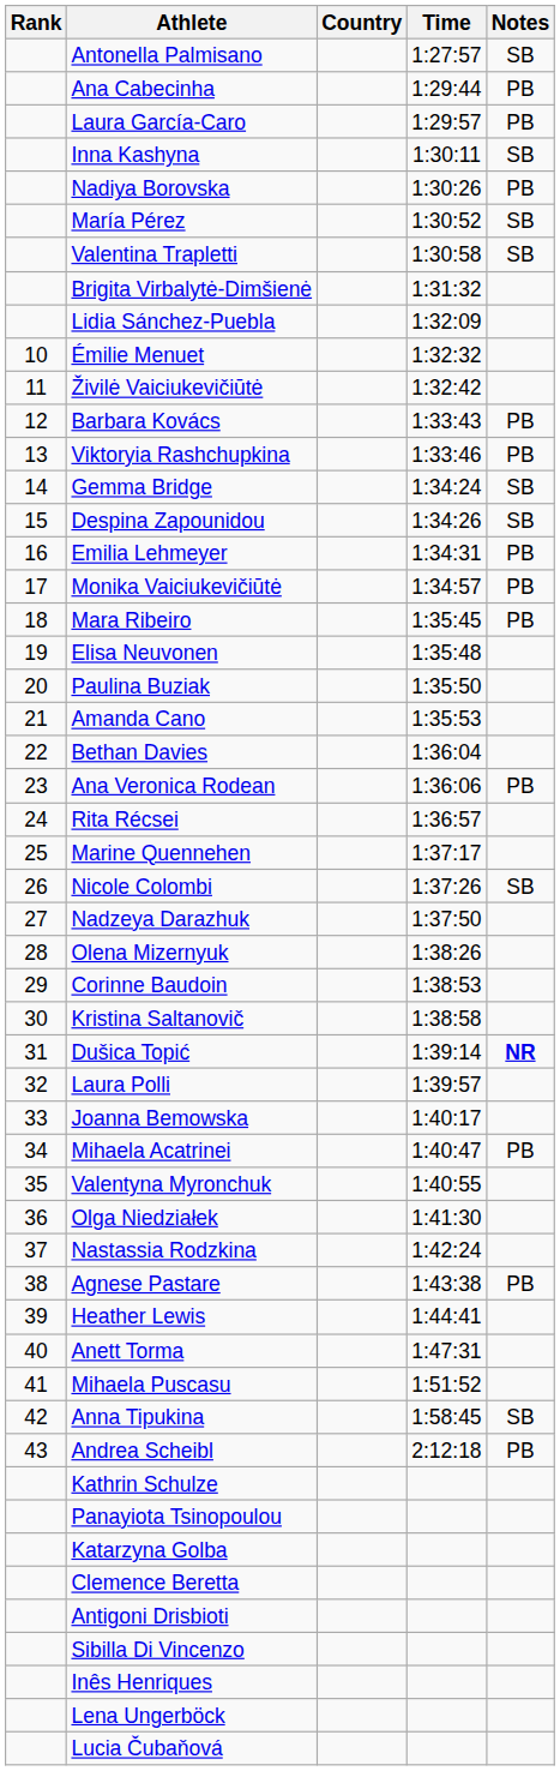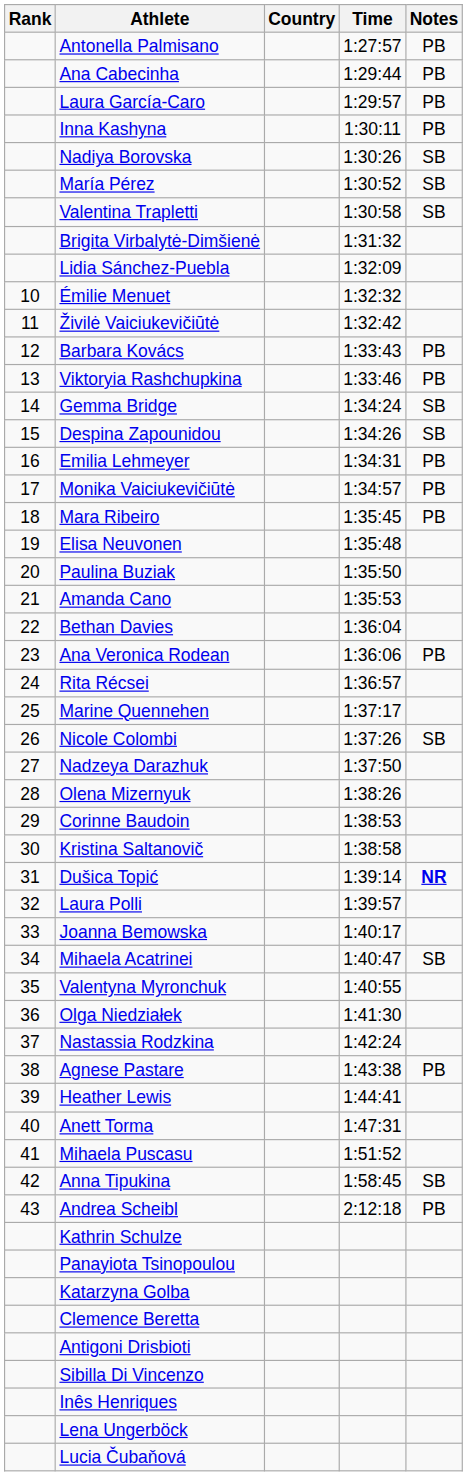Antonella Palmisano | Notes: SB -> PB
Inna Kashyna | Notes: SB -> PB
Nadiya Borovska | Notes: PB -> SB
Mihaela Acatrinei | Notes: PB -> SB
